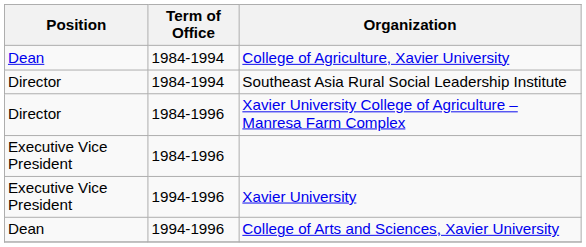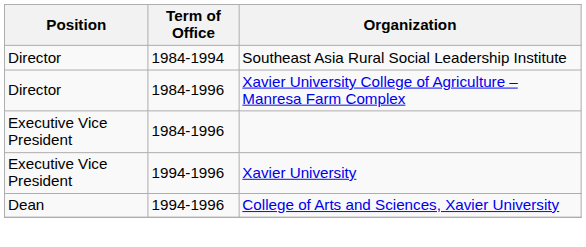- row: Dean | 1984-1994 | College of Agriculture, Xavier University
